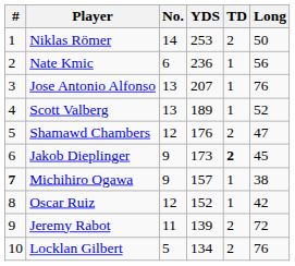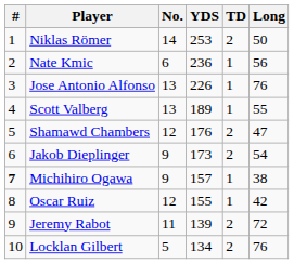Jose Antonio Alfonso | YDS: 207 -> 226
Scott Valberg | Long: 52 -> 55
Jakob Dieplinger | TD: bold -> normal
Jakob Dieplinger | Long: 45 -> 54
Oscar Ruiz | YDS: 152 -> 155
